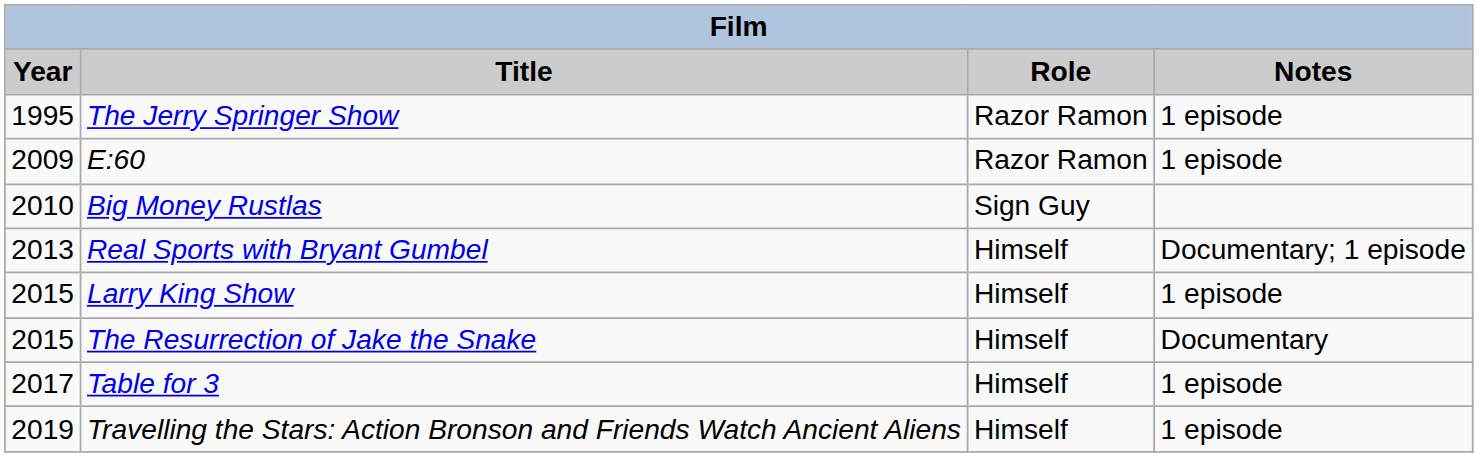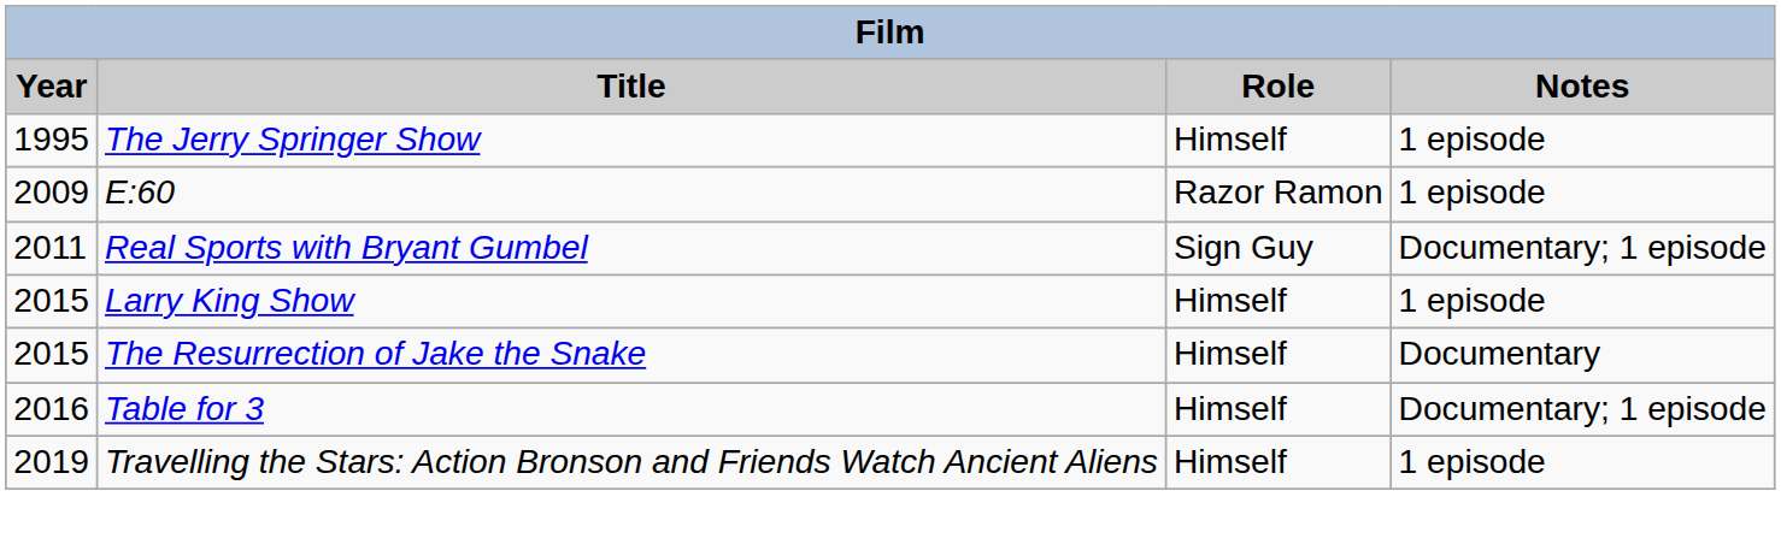The Jerry Springer Show | Role: Razor Ramon -> Himself
- row: 2010 | Big Money Rustlas | Sign Guy
Real Sports with Bryant Gumbel | Year: 2013 -> 2011
Real Sports with Bryant Gumbel | Role: Himself -> Sign Guy
Table for 3 | Year: 2017 -> 2016
Table for 3 | Notes: 1 episode -> Documentary; 1 episode
